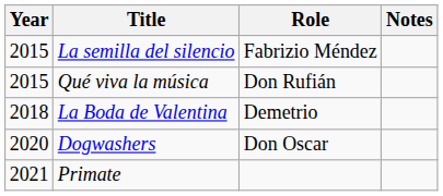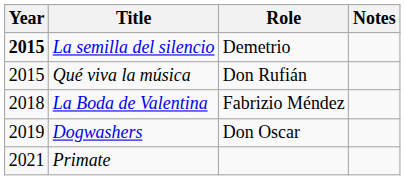La semilla del silencio | Year: normal -> bold
La semilla del silencio | Role: Fabrizio Méndez -> Demetrio
La Boda de Valentina | Role: Demetrio -> Fabrizio Méndez
Dogwashers | Year: 2020 -> 2019
